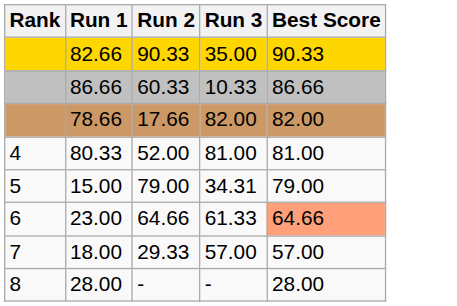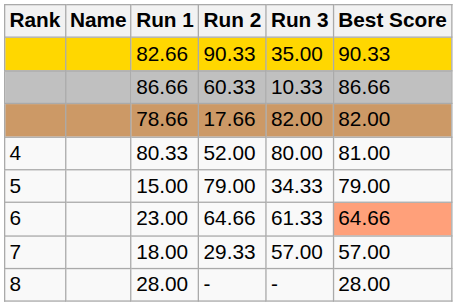+ column: Name
80.33 | Run 3: 81.00 -> 80.00
15.00 | Run 3: 34.31 -> 34.33
